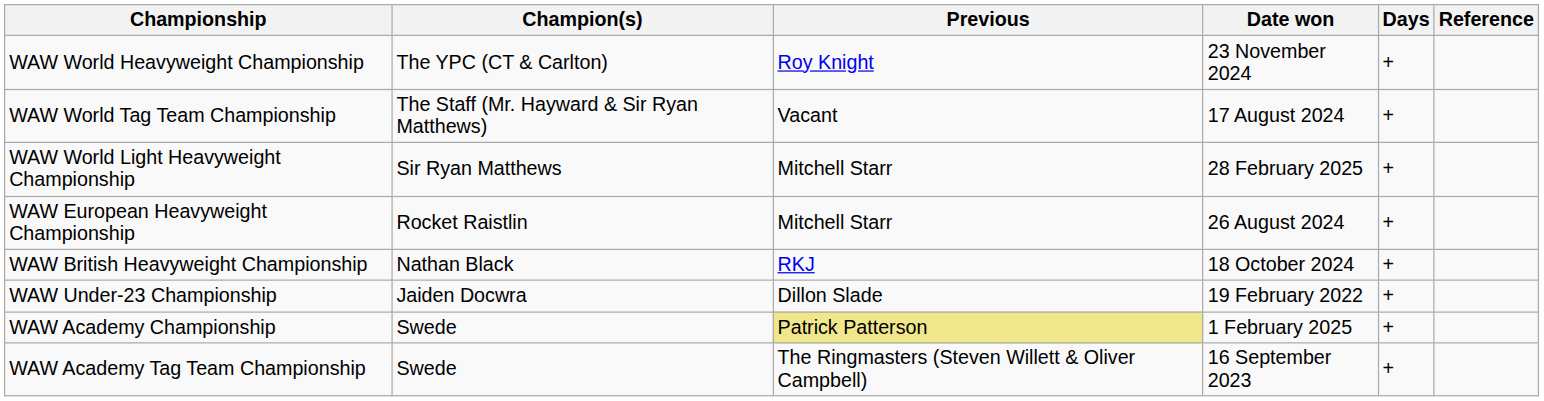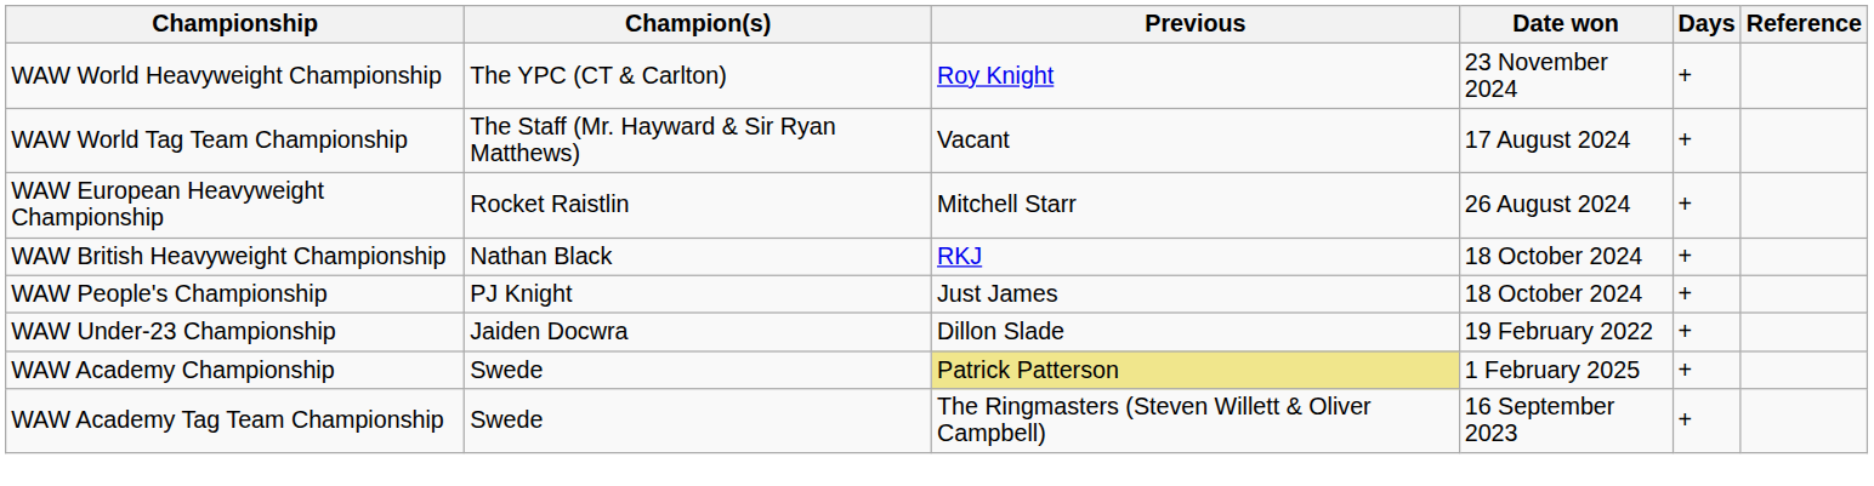- row: WAW World Light Heavyweight Championship | Sir Ryan Matthews | Mitchell Starr | 28 February 2025 | +
+ row: WAW People's Championship | PJ Knight | Just James | 18 October 2024 | +
